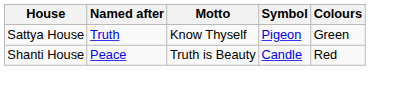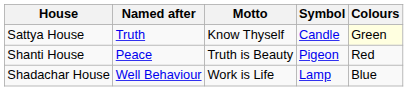Sattya House | Symbol: Pigeon -> Candle
Sattya House | Colours: no background -> lightyellow background
Shanti House | Symbol: Candle -> Pigeon
+ row: Shadachar House | Well Behaviour | Work is Life | Lamp | Blue
